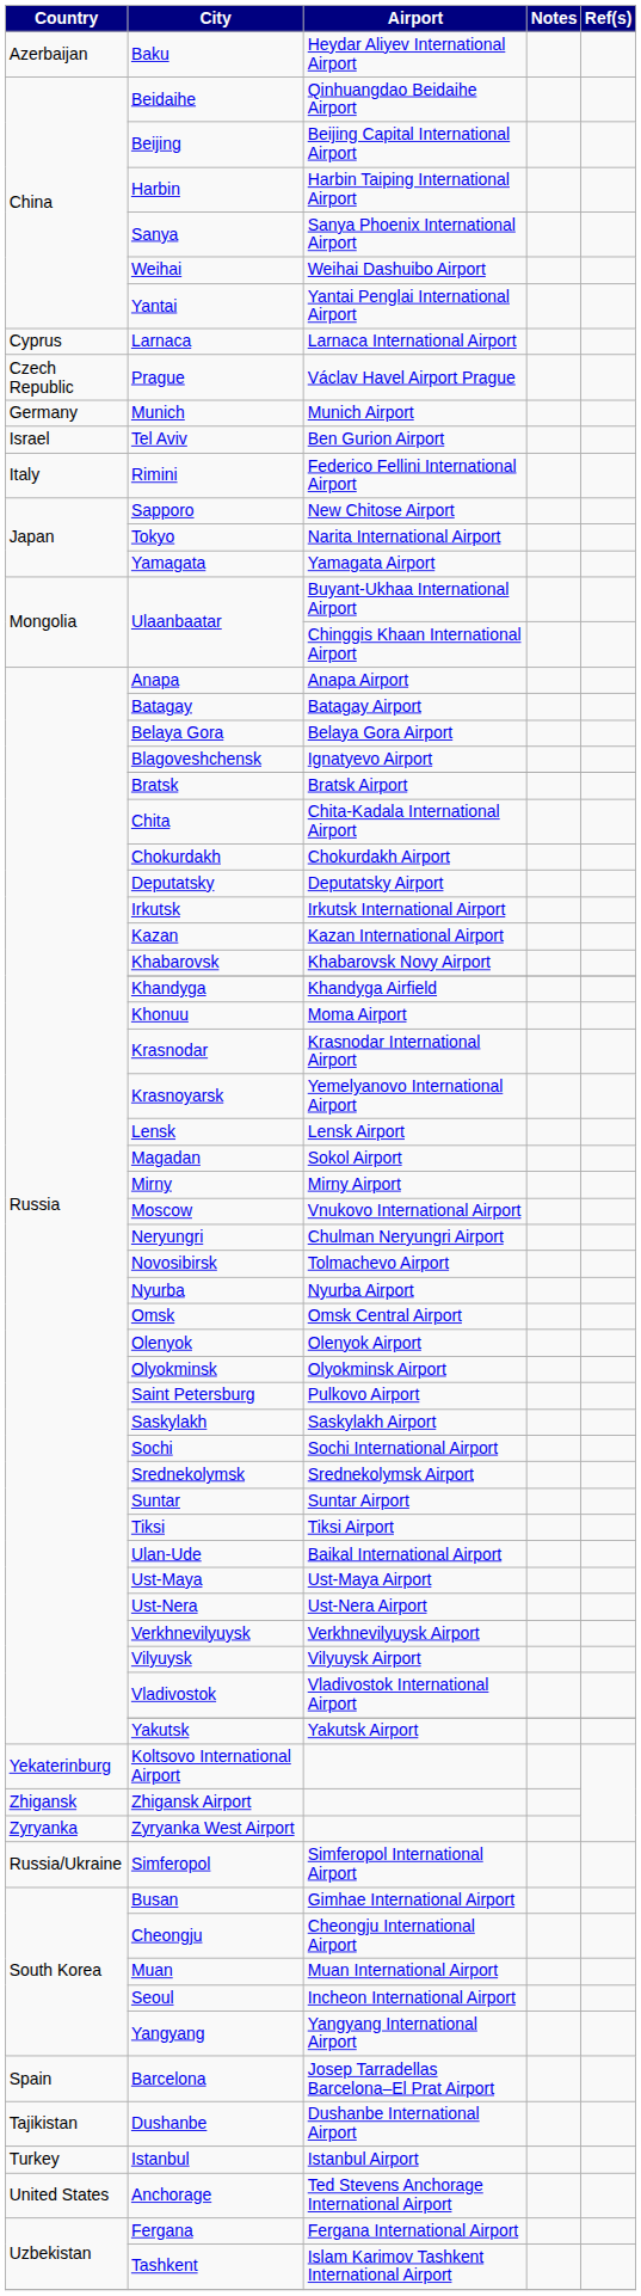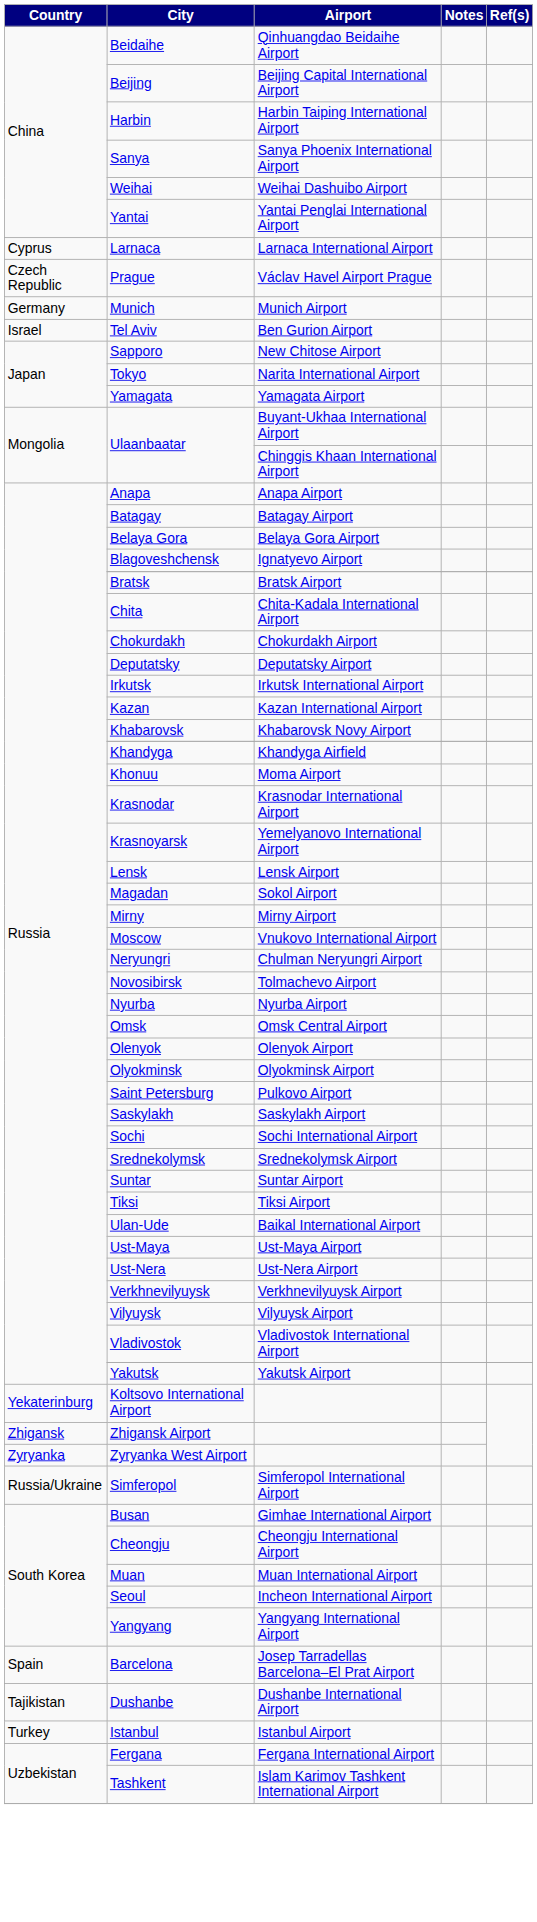- row: Azerbaijan | Baku | Heydar Aliyev International Airport
- row: Italy | Rimini | Federico Fellini International Airport
- row: United States | Anchorage | Ted Stevens Anchorage International Airport
